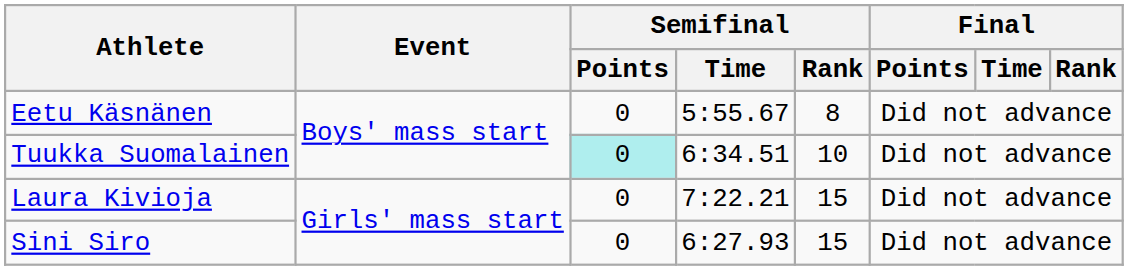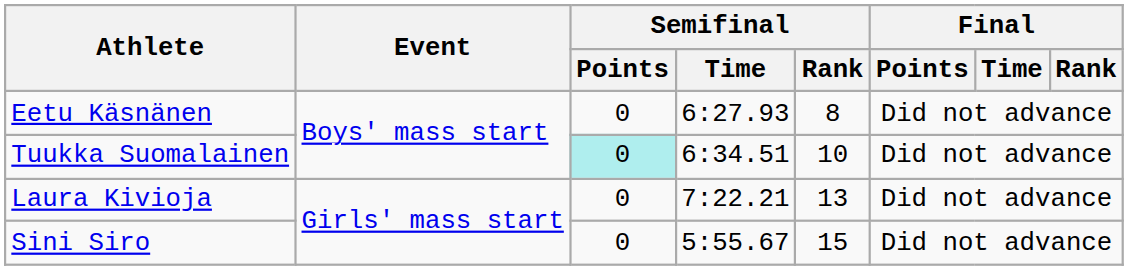Eetu Käsnänen | Semifinal / Time: 5:55.67 -> 6:27.93
Laura Kivioja | Semifinal / Rank: 15 -> 13
Sini Siro | Semifinal / Time: 6:27.93 -> 5:55.67
